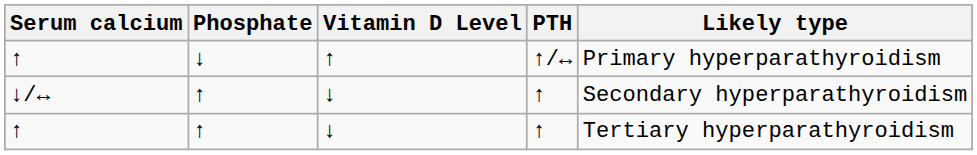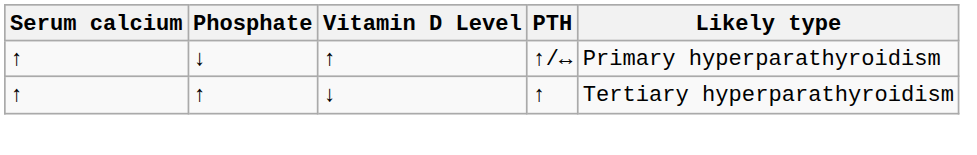- row: ↓/↔ | ↑ | ↓ | ↑ | Secondary hyperparathyroidism
